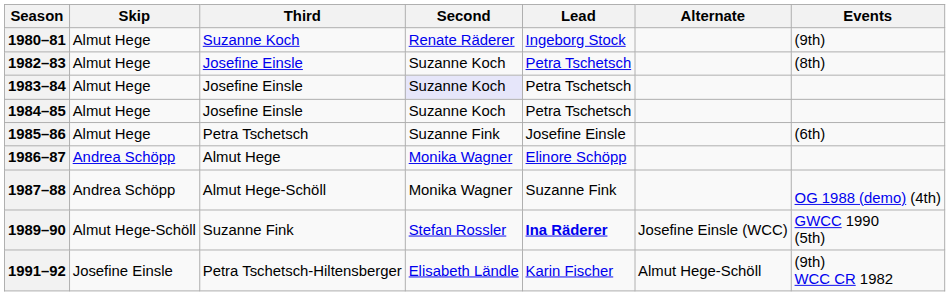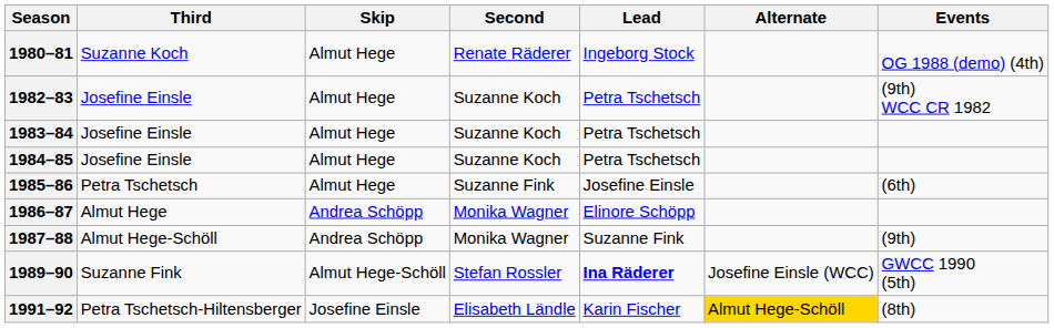columns swapped: Skip <-> Third
1980–81 | Events: (9th) -> OG 1988 (demo) (4th)
1982–83 | Events: (8th) -> (9th) WCC CR 1982
1983–84 | Second: lavender background -> no background
1987–88 | Events: OG 1988 (demo) (4th) -> (9th)
1991–92 | Alternate: no background -> gold background
1991–92 | Events: (9th) WCC CR 1982 -> (8th)
